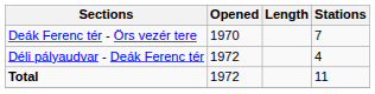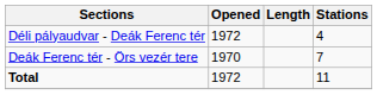rows swapped: Deák Ferenc tér - Örs vezér tere <-> Déli pályaudvar - Deák Ferenc tér
